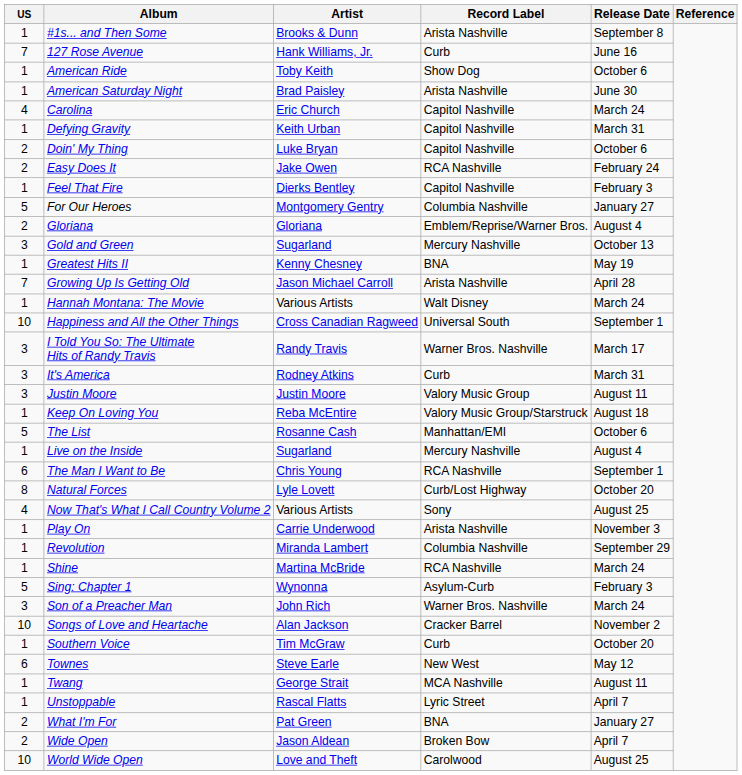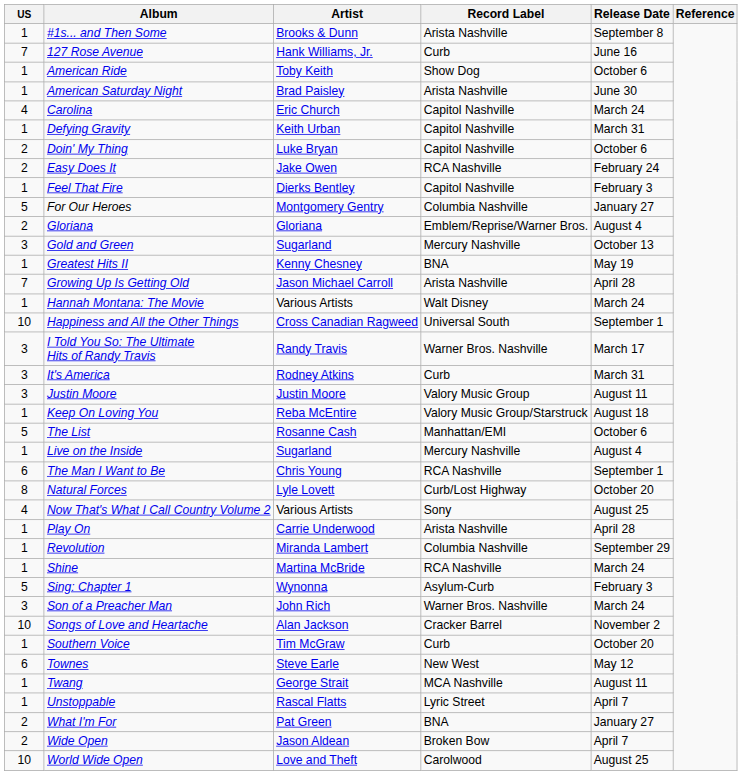Play On | Release Date: November 3 -> April 28
